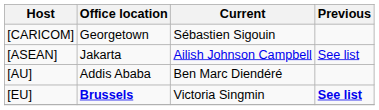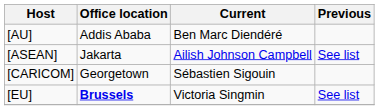rows swapped: [AU] <-> [CARICOM]
[EU] | Previous: bold -> normal
